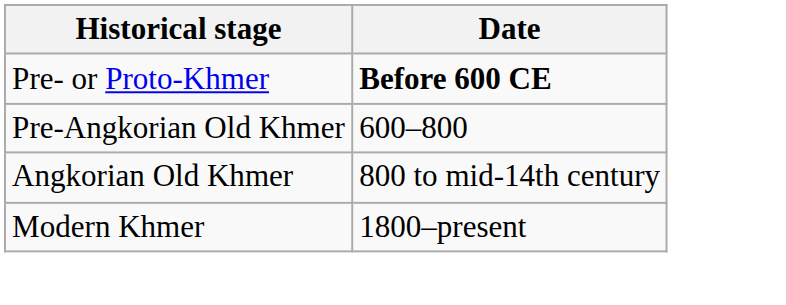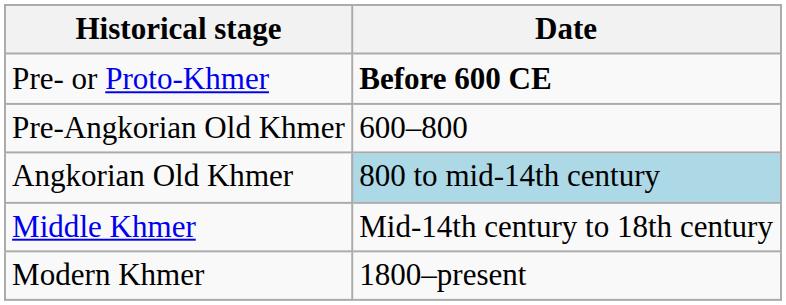Angkorian Old Khmer | Date: no background -> lightblue background
+ row: Middle Khmer | Mid-14th century to 18th century
